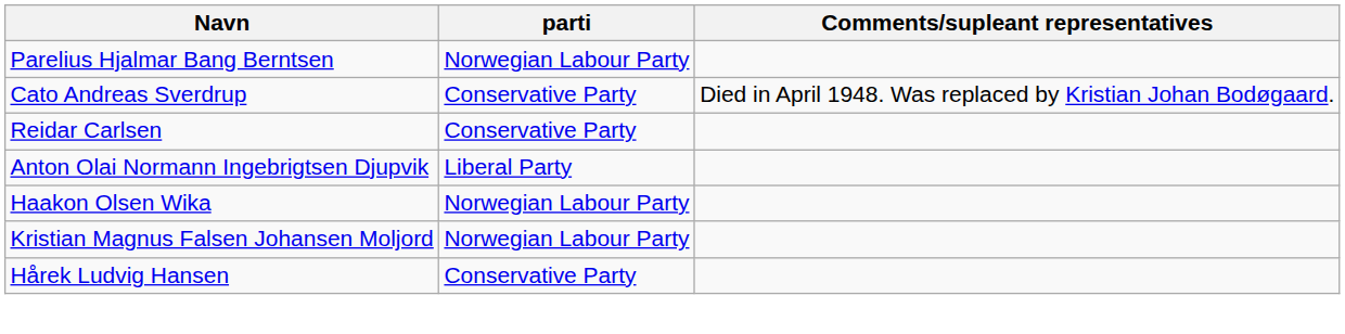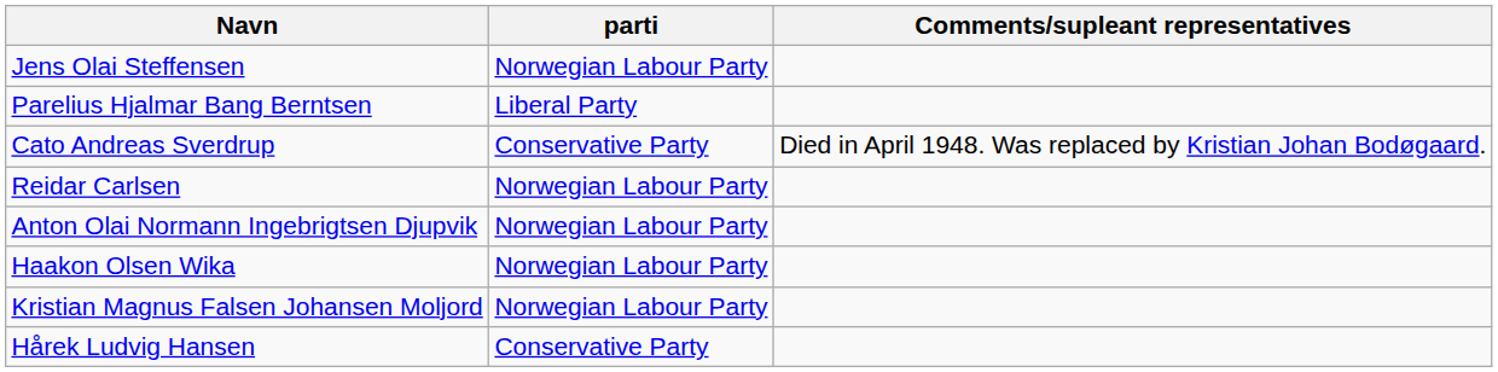+ row: Jens Olai Steffensen | Norwegian Labour Party
Parelius Hjalmar Bang Berntsen | parti: Norwegian Labour Party -> Liberal Party
Reidar Carlsen | parti: Conservative Party -> Norwegian Labour Party
Anton Olai Normann Ingebrigtsen Djupvik | parti: Liberal Party -> Norwegian Labour Party
